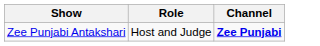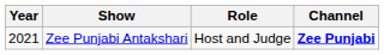+ column: Year | 2021
